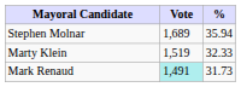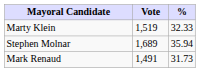rows swapped: Stephen Molnar <-> Marty Klein
Mark Renaud | Vote: paleturquoise background -> no background
